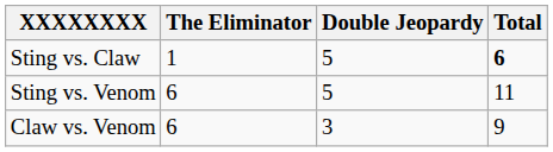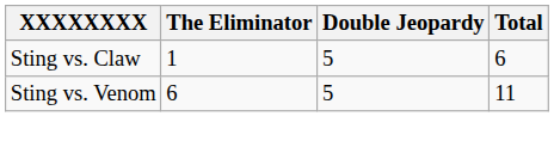Sting vs. Claw | Total: bold -> normal
- row: Claw vs. Venom | 6 | 3 | 9
